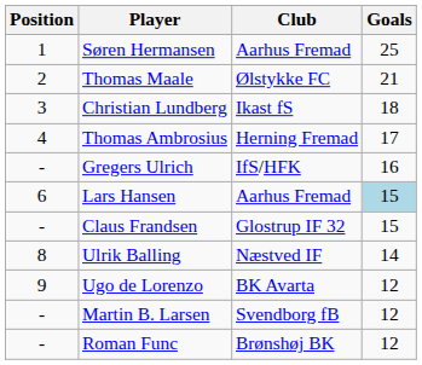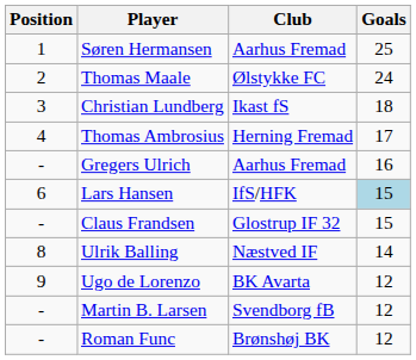Thomas Maale | Goals: 21 -> 24
Gregers Ulrich | Club: IfS/HFK -> Aarhus Fremad
Lars Hansen | Club: Aarhus Fremad -> IfS/HFK
